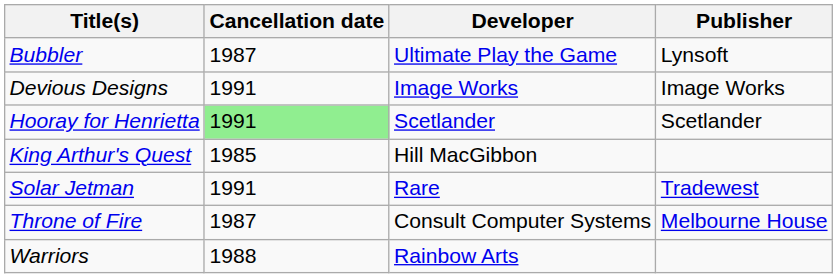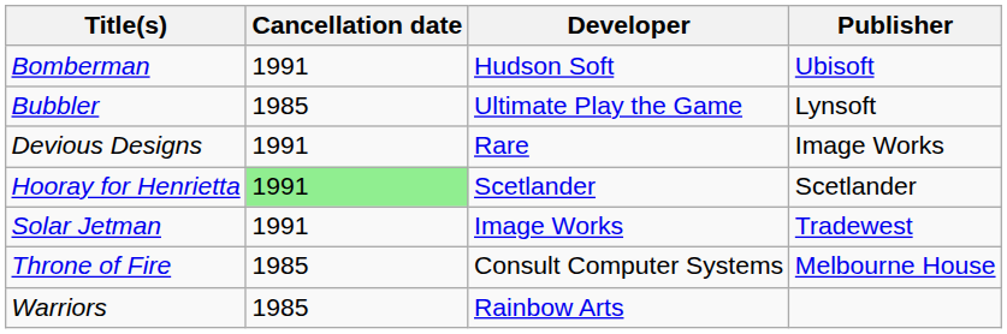+ row: Bomberman | 1991 | Hudson Soft | Ubisoft
Bubbler | Cancellation date: 1987 -> 1985
Devious Designs | Developer: Image Works -> Rare
- row: King Arthur's Quest | 1985 | Hill MacGibbon
Solar Jetman | Developer: Rare -> Image Works
Throne of Fire | Cancellation date: 1987 -> 1985
Warriors | Cancellation date: 1988 -> 1985
